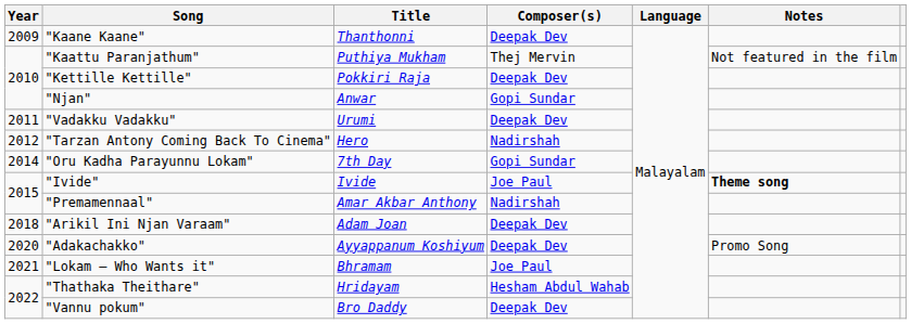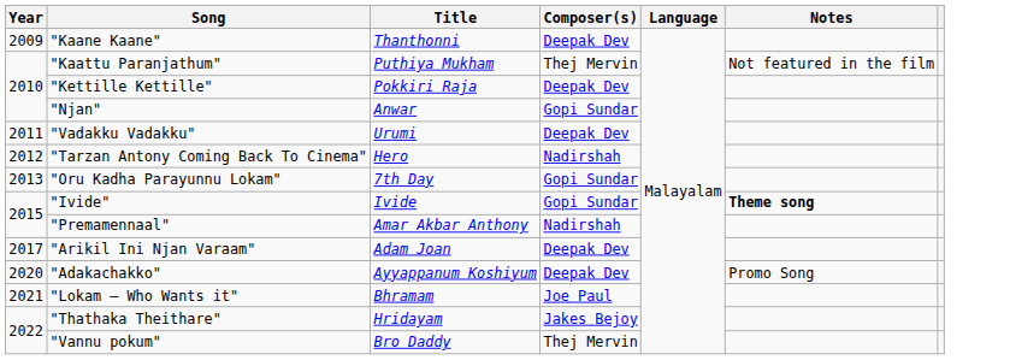"Oru Kadha Parayunnu Lokam" | Year: 2014 -> 2013
"Ivide" | Composer(s): Joe Paul -> Gopi Sundar
"Arikil Ini Njan Varaam" | Year: 2018 -> 2017
"Thathaka Theithare" | Composer(s): Hesham Abdul Wahab -> Jakes Bejoy
"Vannu pokum" | Composer(s): Deepak Dev -> Thej Mervin
